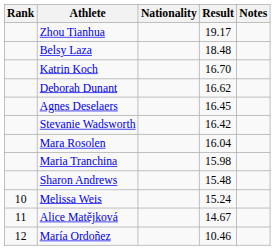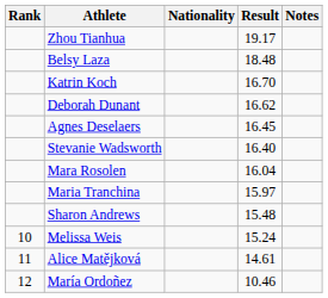Stevanie Wadsworth | Result: 16.42 -> 16.40
Maria Tranchina | Result: 15.98 -> 15.97
Alice Matějková | Result: 14.67 -> 14.61
